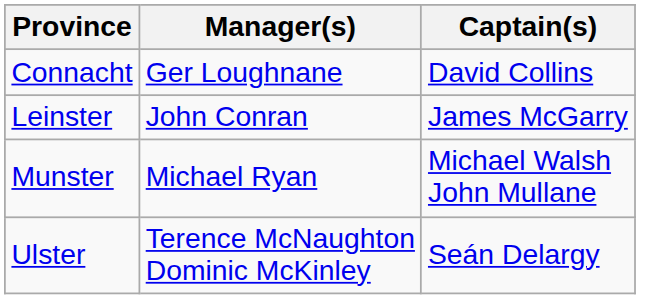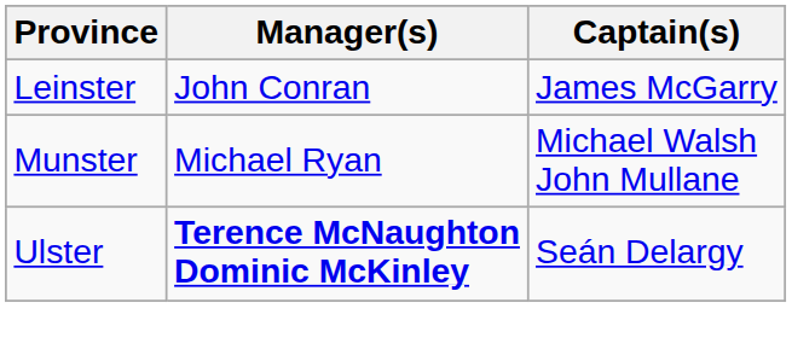- row: Connacht | Ger Loughnane | David Collins
Ulster | Manager(s): normal -> bold
